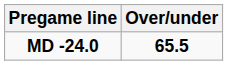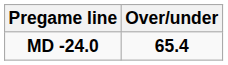MD -24.0 | Over/under: 65.5 -> 65.4
